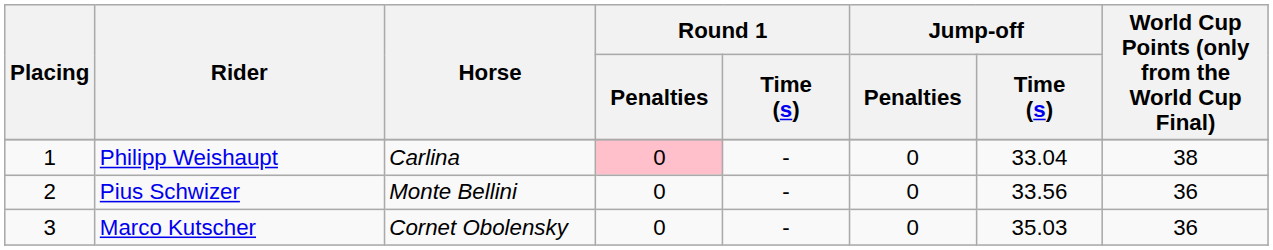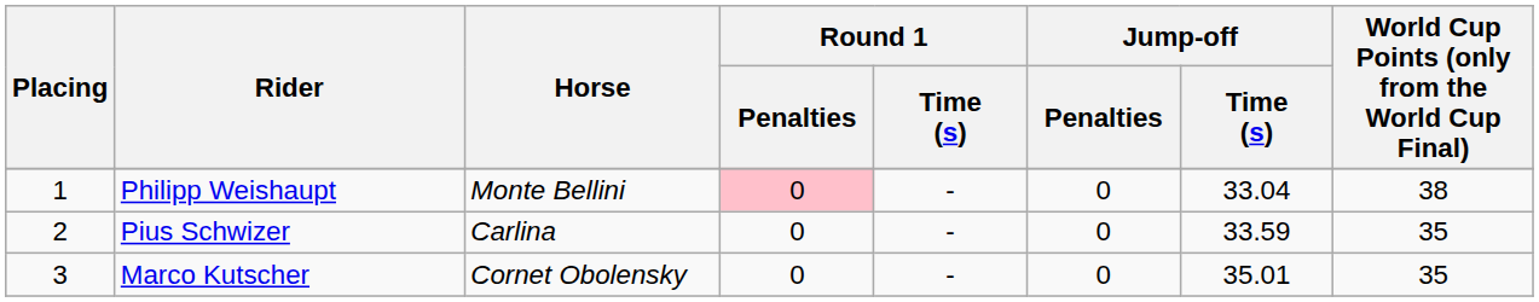Philipp Weishaupt | Horse: Carlina -> Monte Bellini
Pius Schwizer | Horse: Monte Bellini -> Carlina
Pius Schwizer | Jump-off / Time (s): 33.56 -> 33.59
Pius Schwizer | World Cup Points (only from the World Cup Final): 36 -> 35
Marco Kutscher | Jump-off / Time (s): 35.03 -> 35.01
Marco Kutscher | World Cup Points (only from the World Cup Final): 36 -> 35
